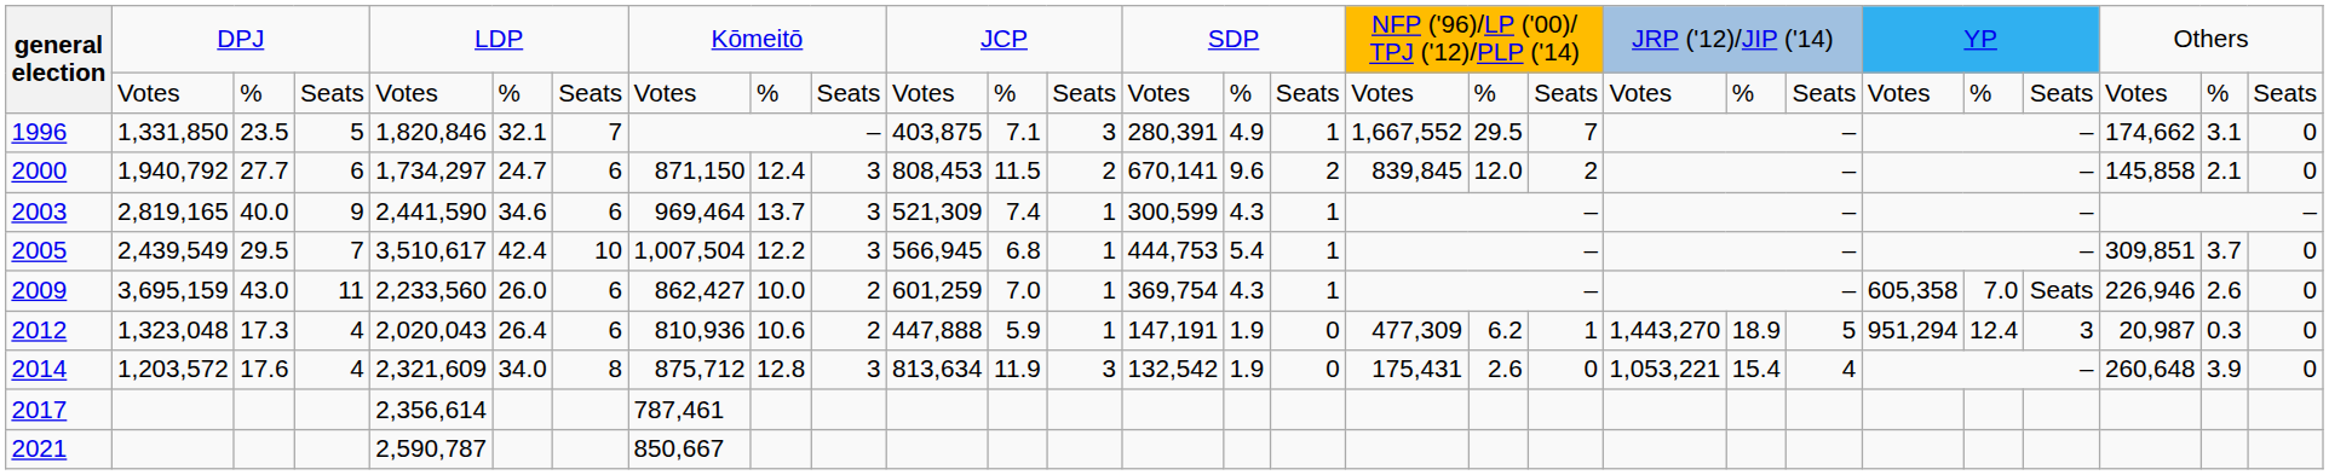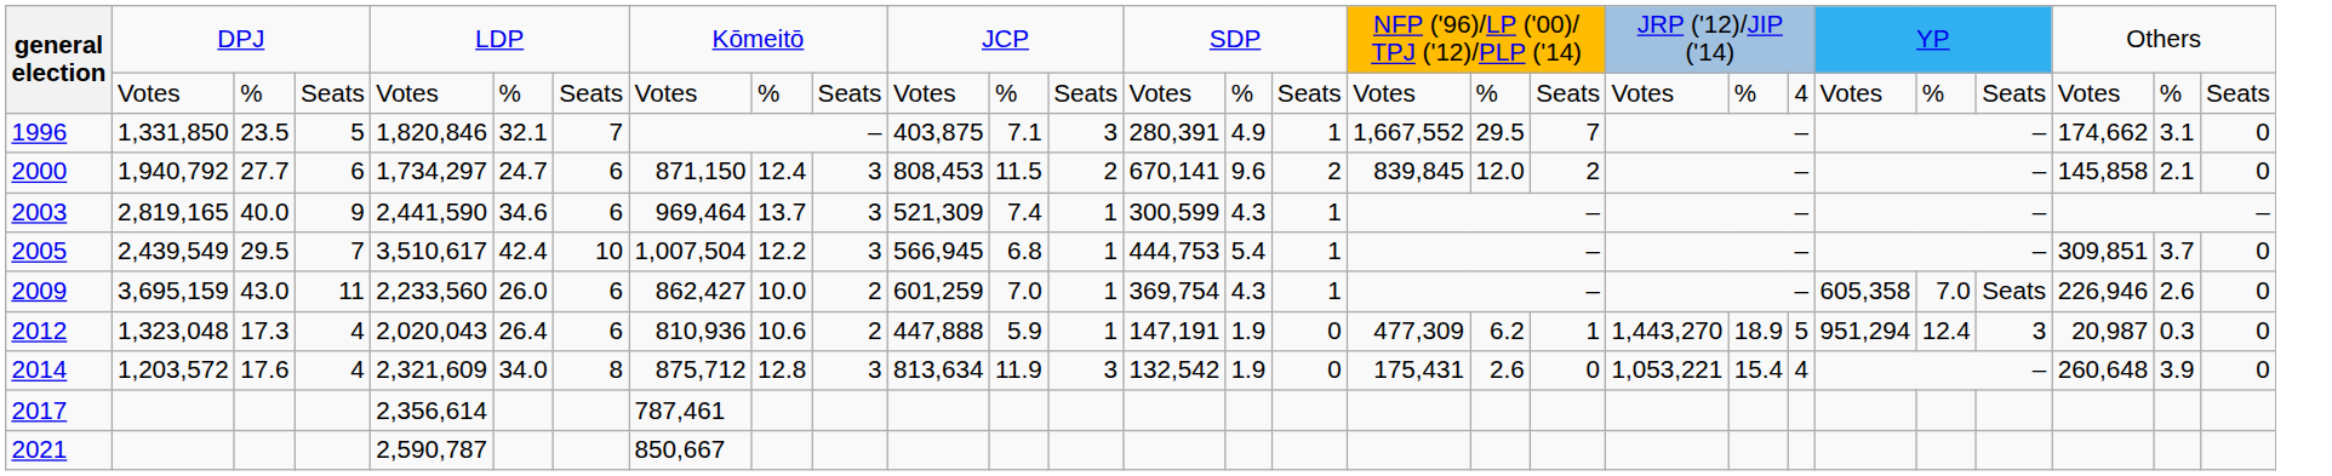general election / Votes | column 22: Seats -> 4
